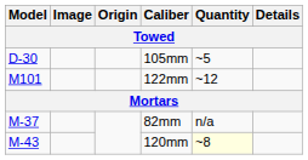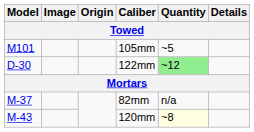105mm | Model: D-30 -> M101
122mm | Model: M101 -> D-30
122mm | Quantity: no background -> lightgreen background
